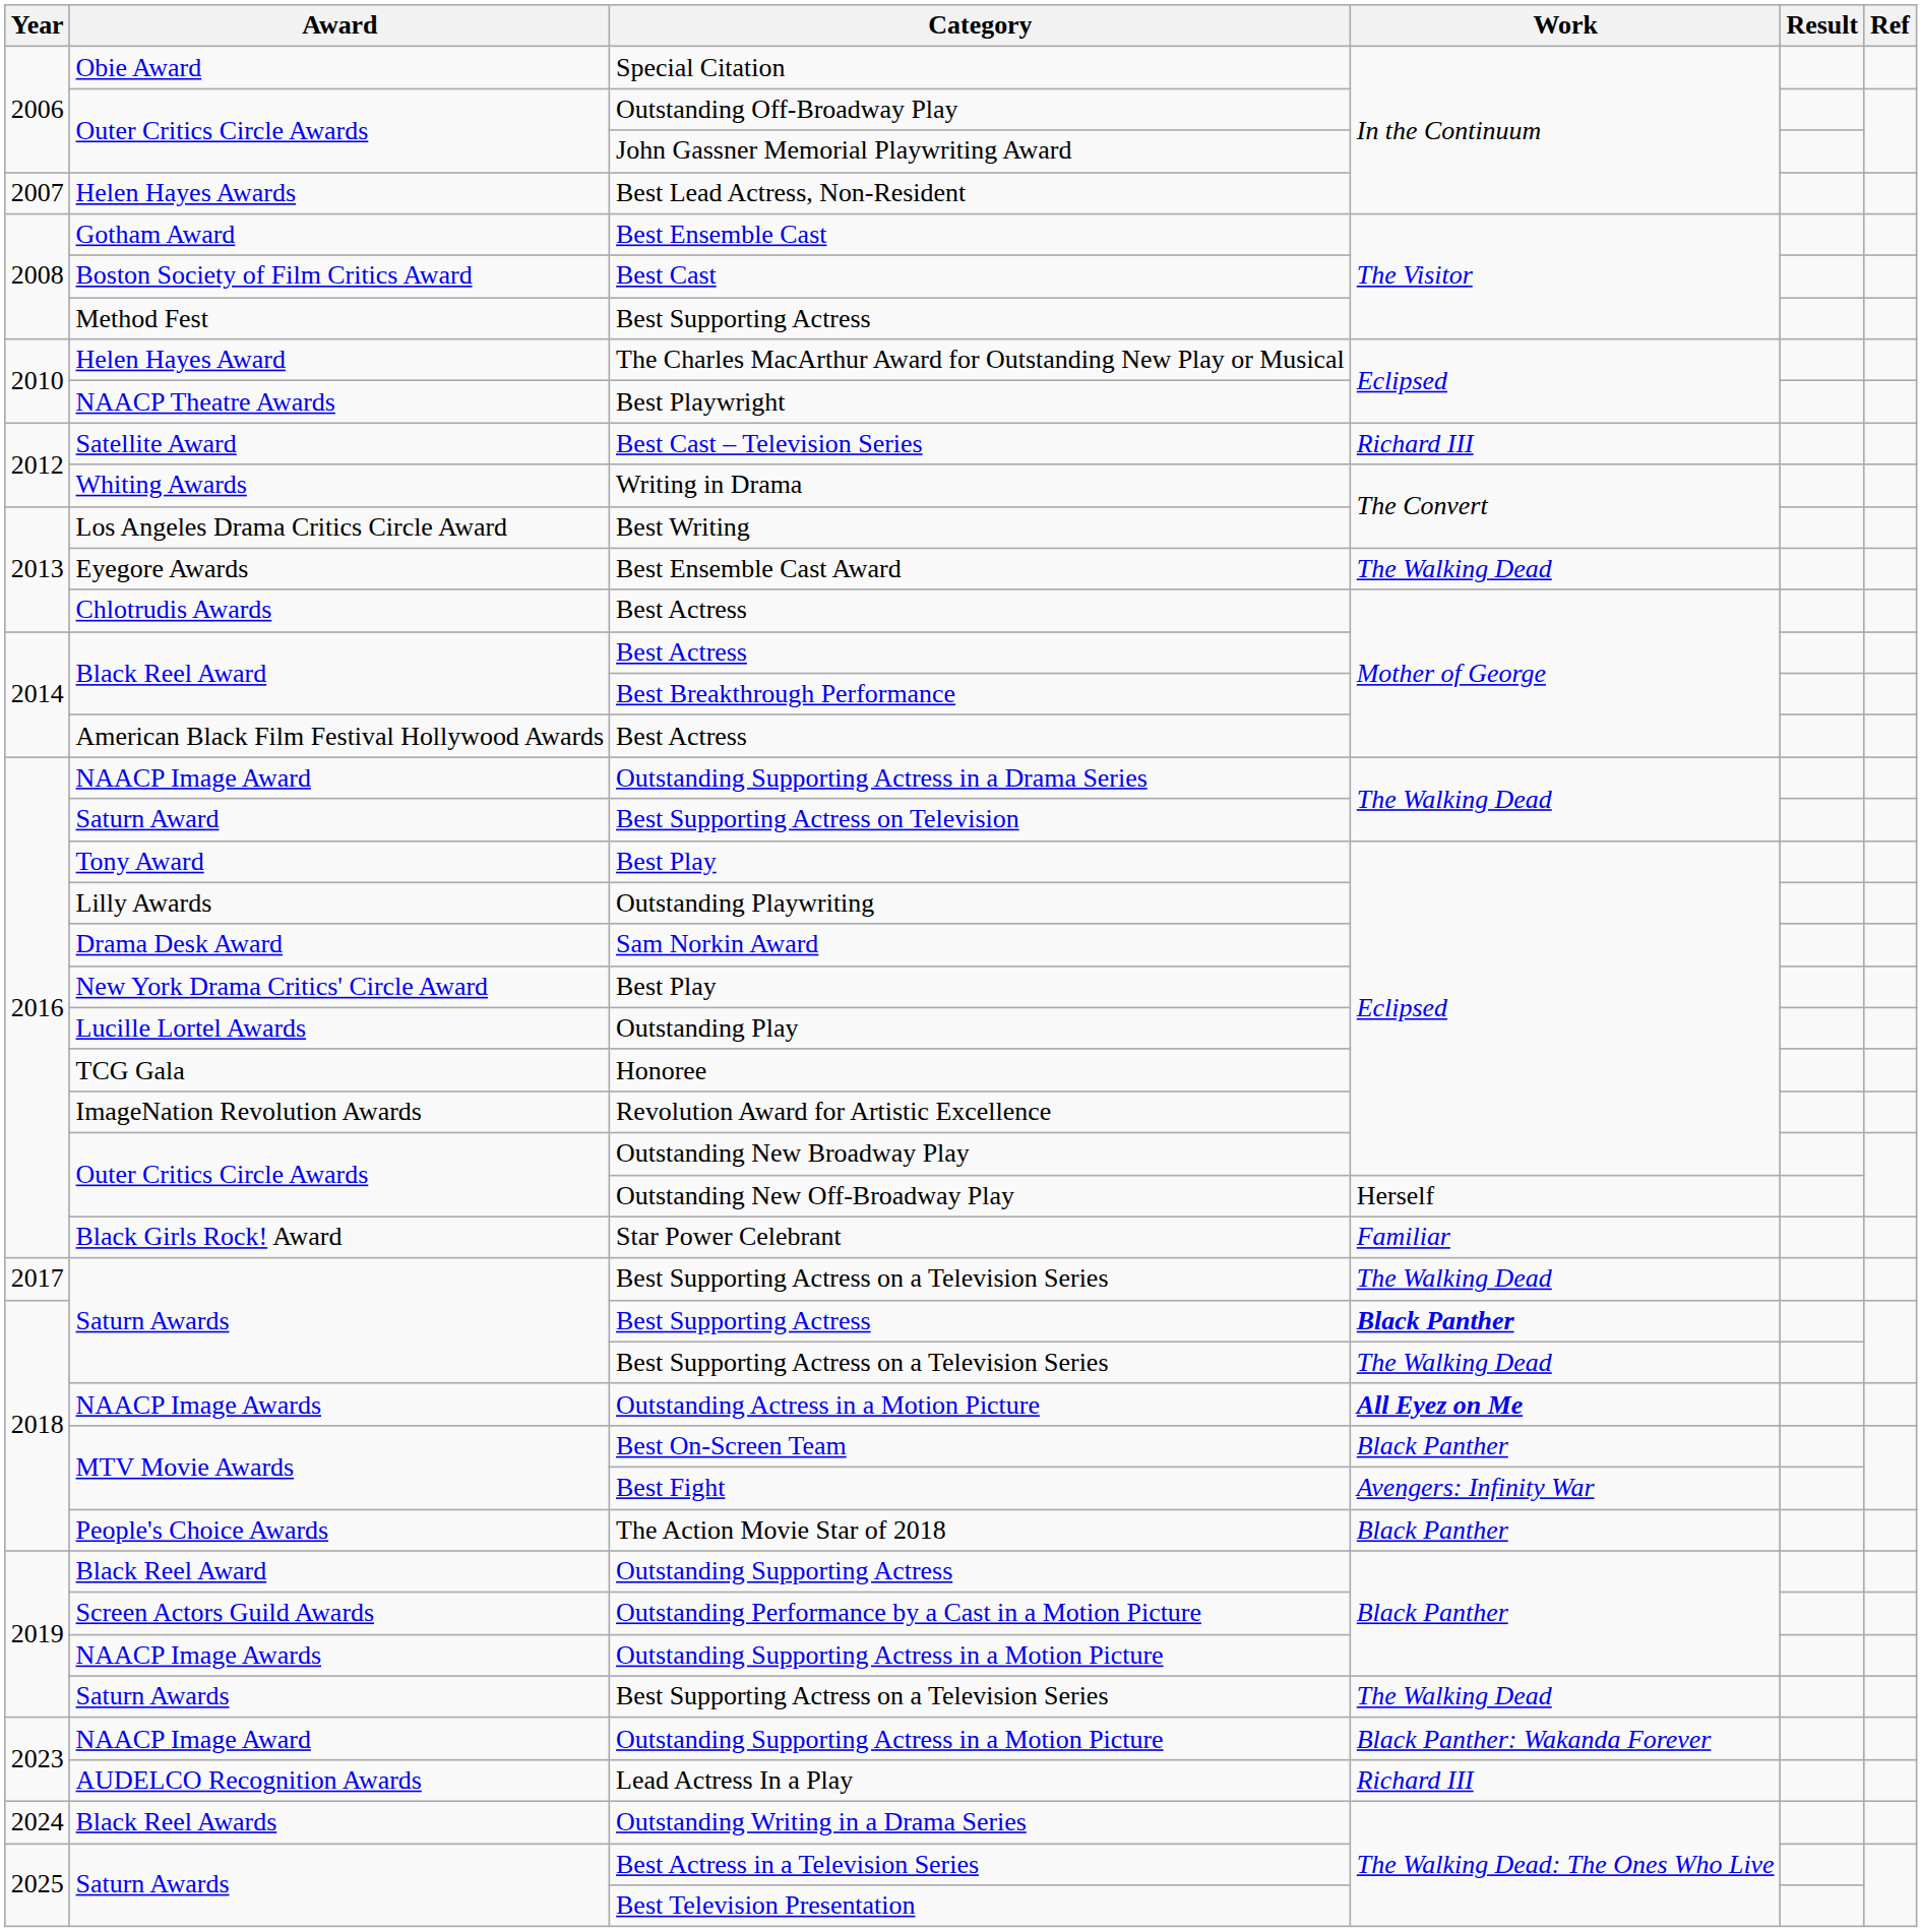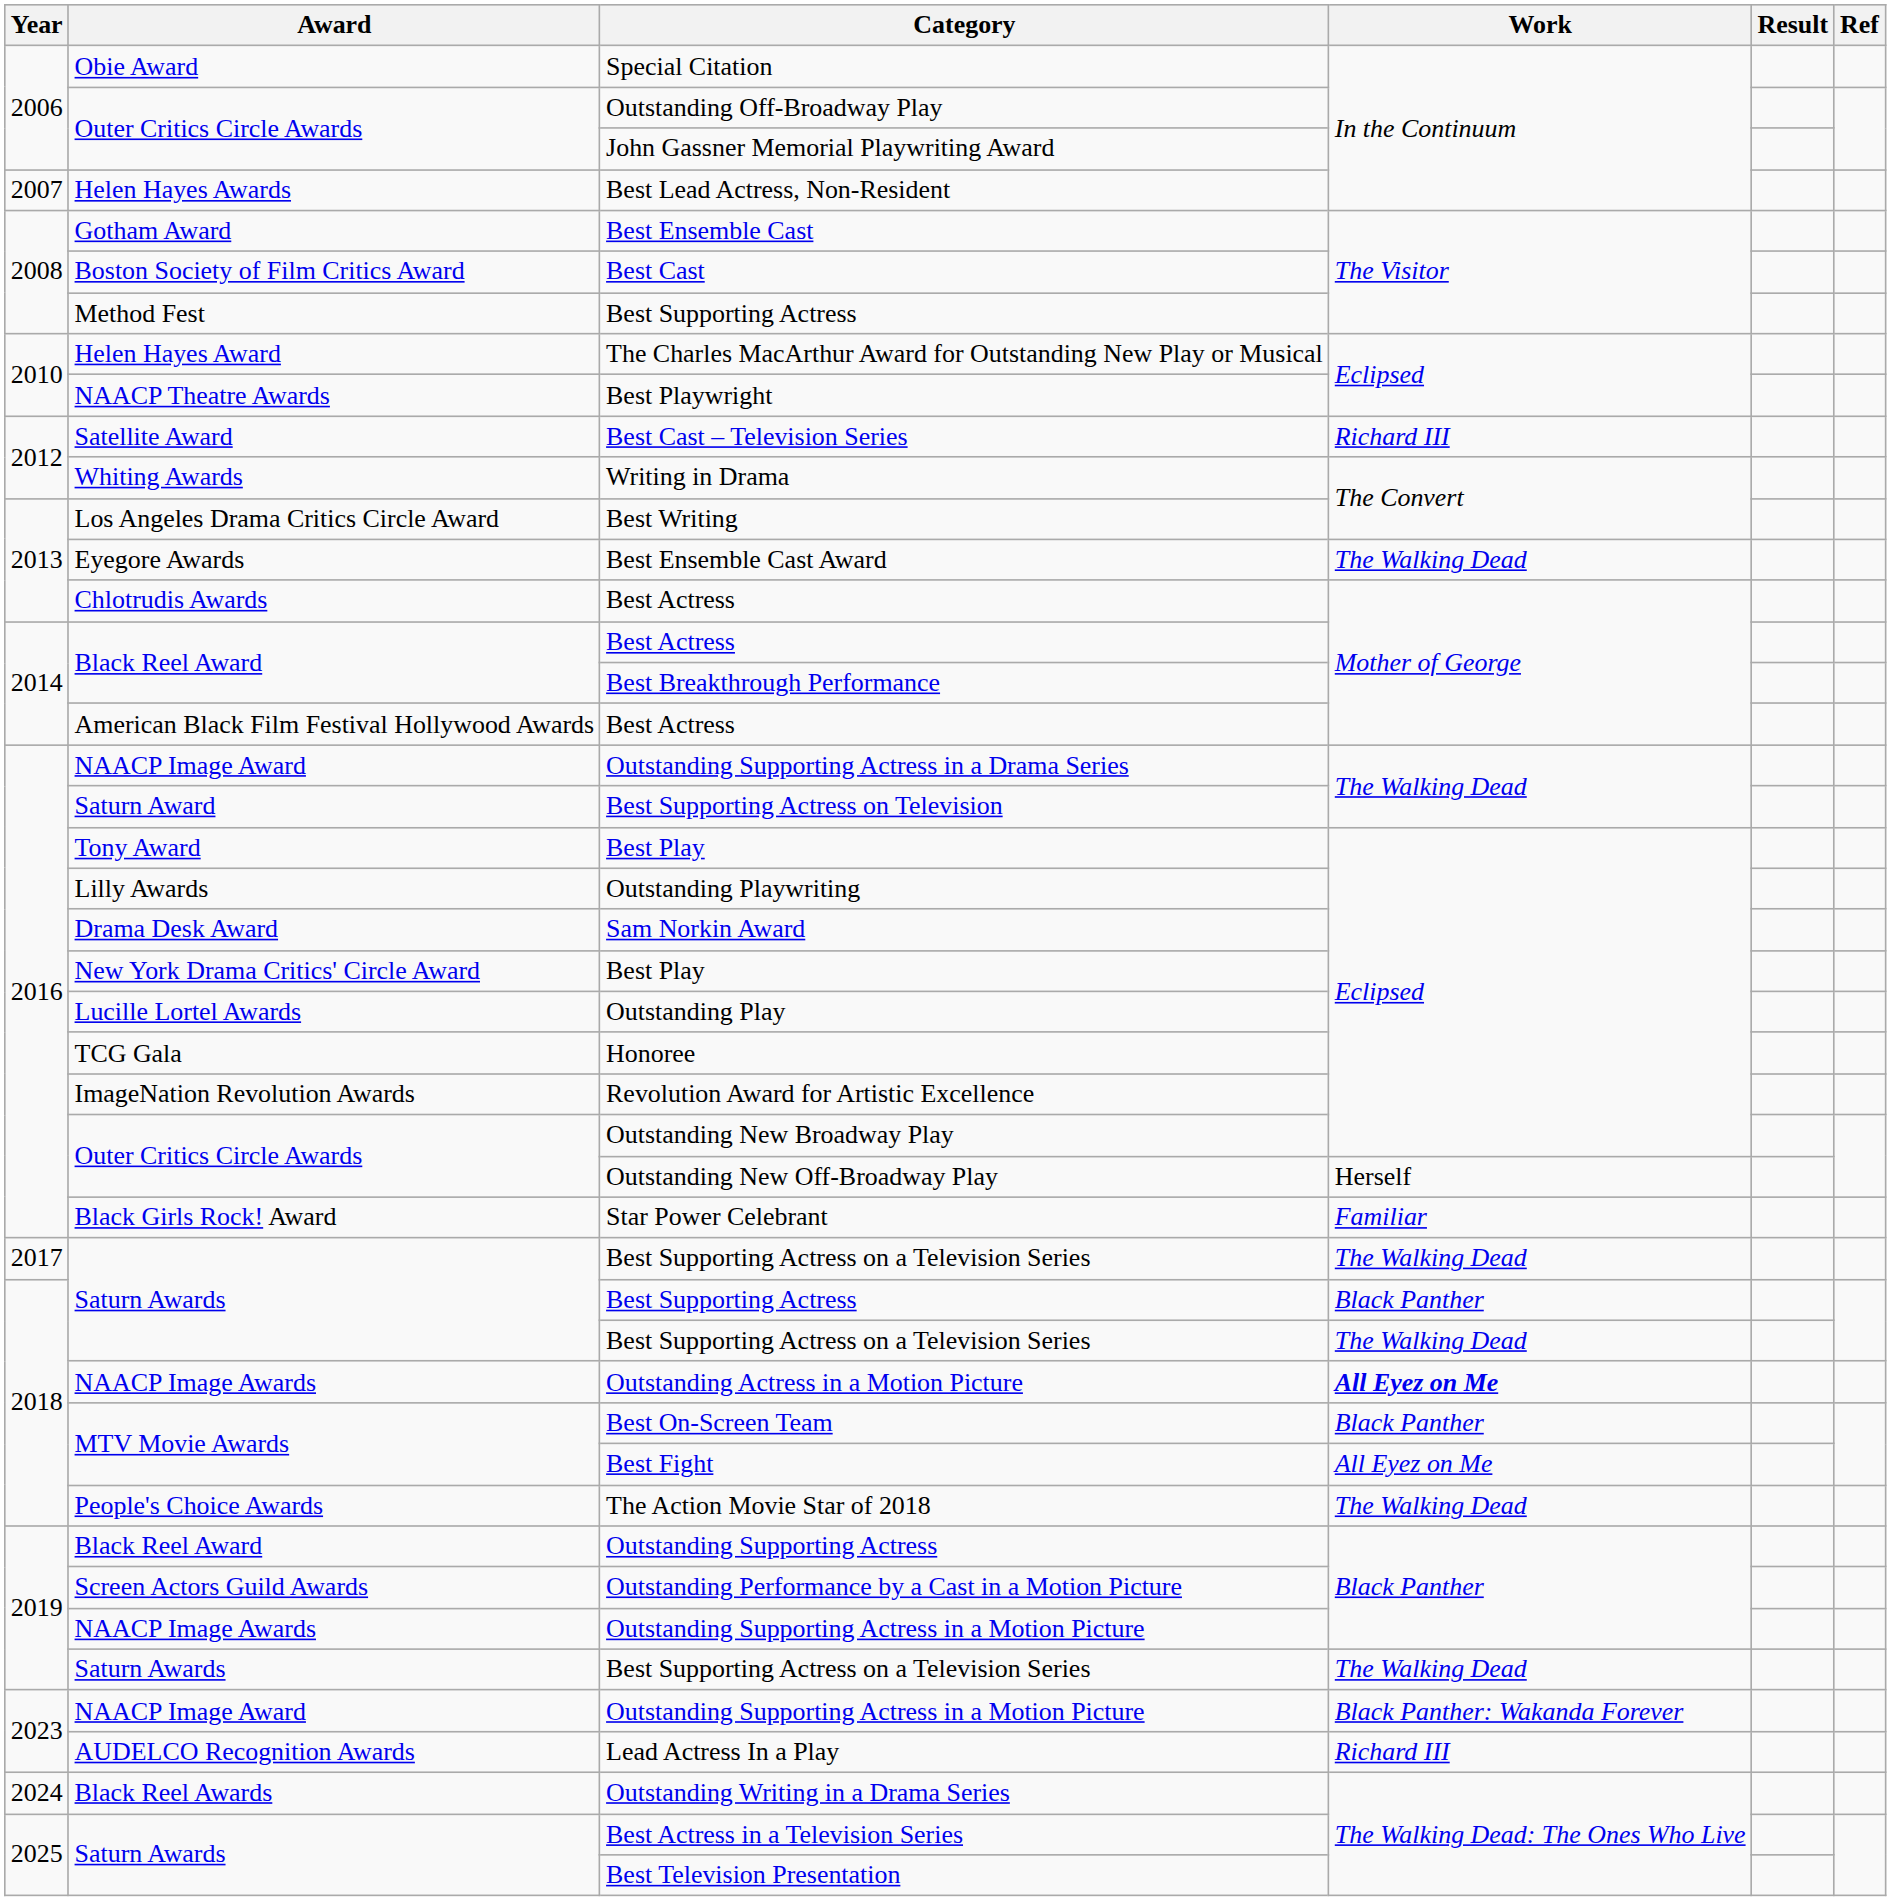Saturn Awards / Best Supporting Actress | Work: bold -> normal
Best Fight | Work: Avengers: Infinity War -> All Eyez on Me
The Action Movie Star of 2018 | Work: Black Panther -> The Walking Dead
